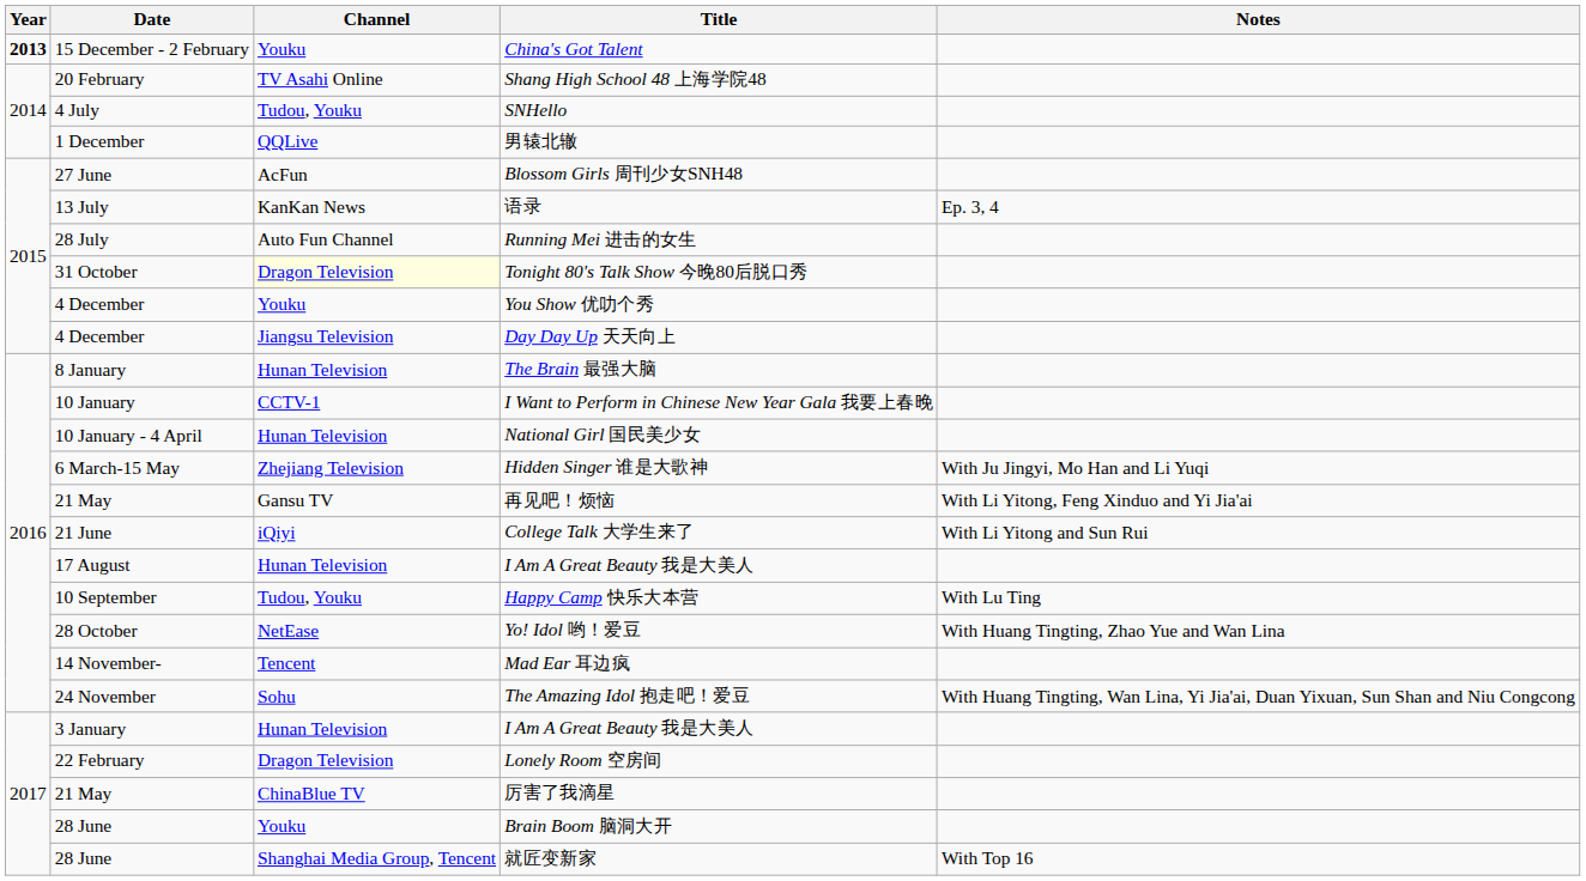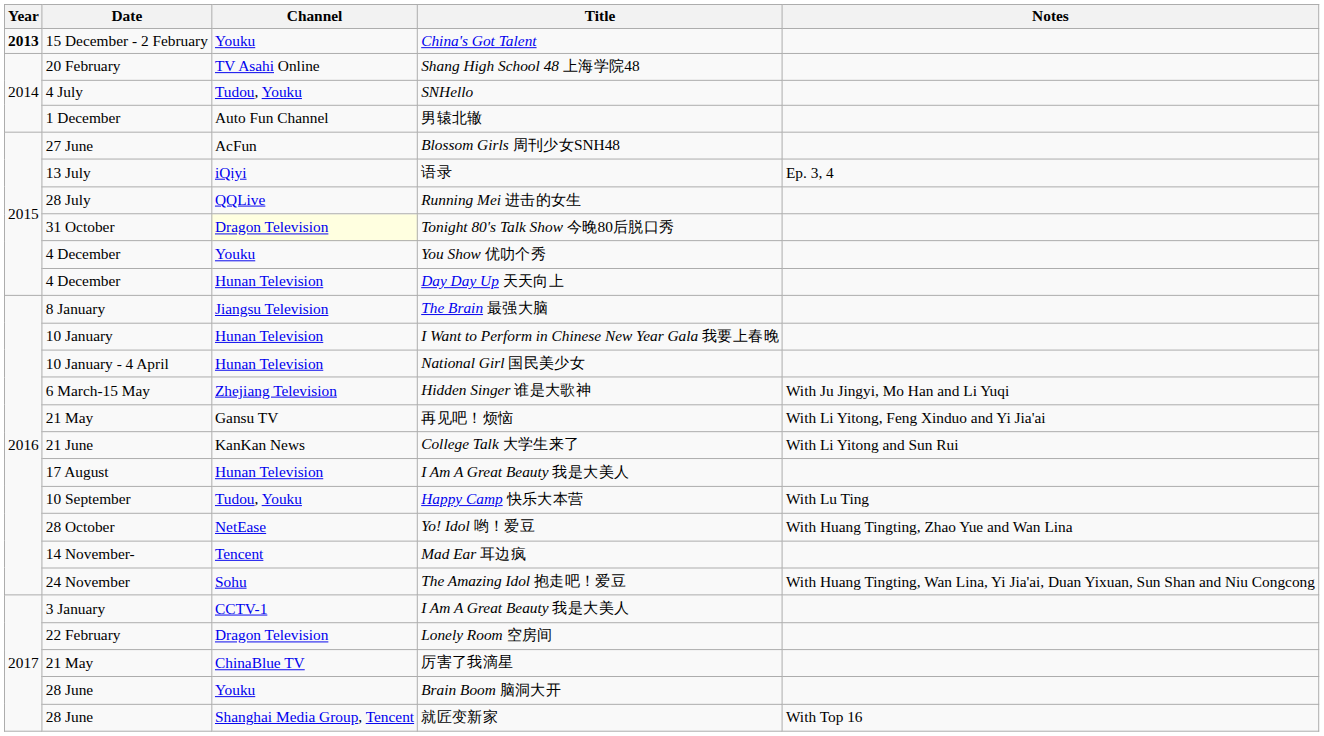男辕北辙 | Channel: QQLive -> Auto Fun Channel
语录 | Channel: KanKan News -> iQiyi
Running Mei 进击的女生 | Channel: Auto Fun Channel -> QQLive
Day Day Up 天天向上 | Channel: Jiangsu Television -> Hunan Television
The Brain 最强大脑 | Channel: Hunan Television -> Jiangsu Television
I Want to Perform in Chinese New Year Gala 我要上春晚 | Channel: CCTV-1 -> Hunan Television
College Talk 大学生来了 | Channel: iQiyi -> KanKan News
3 January / I Am A Great Beauty 我是大美人 | Channel: Hunan Television -> CCTV-1
